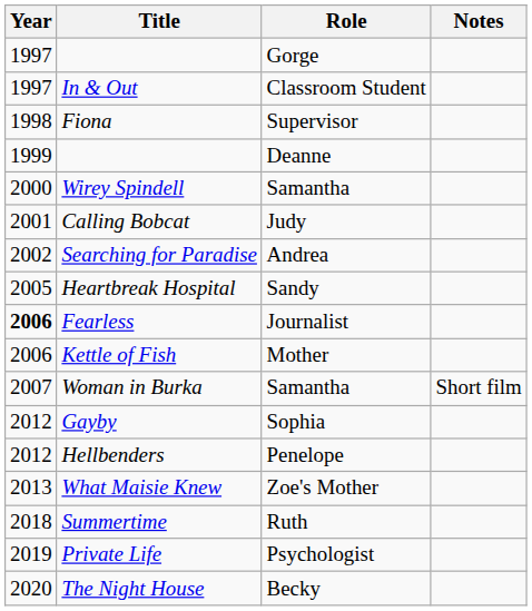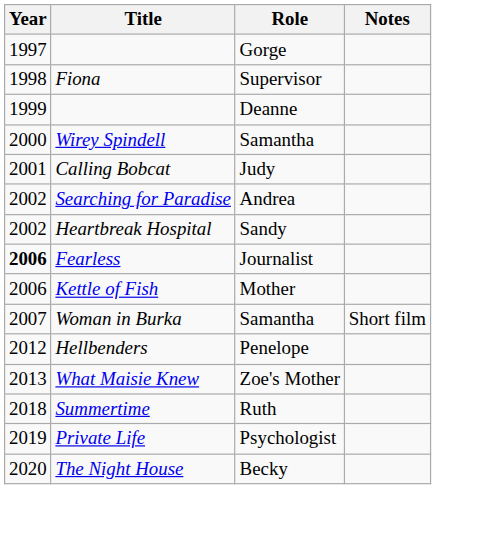- row: 1997 | In & Out | Classroom Student
Heartbreak Hospital | Year: 2005 -> 2002
- row: 2012 | Gayby | Sophia
